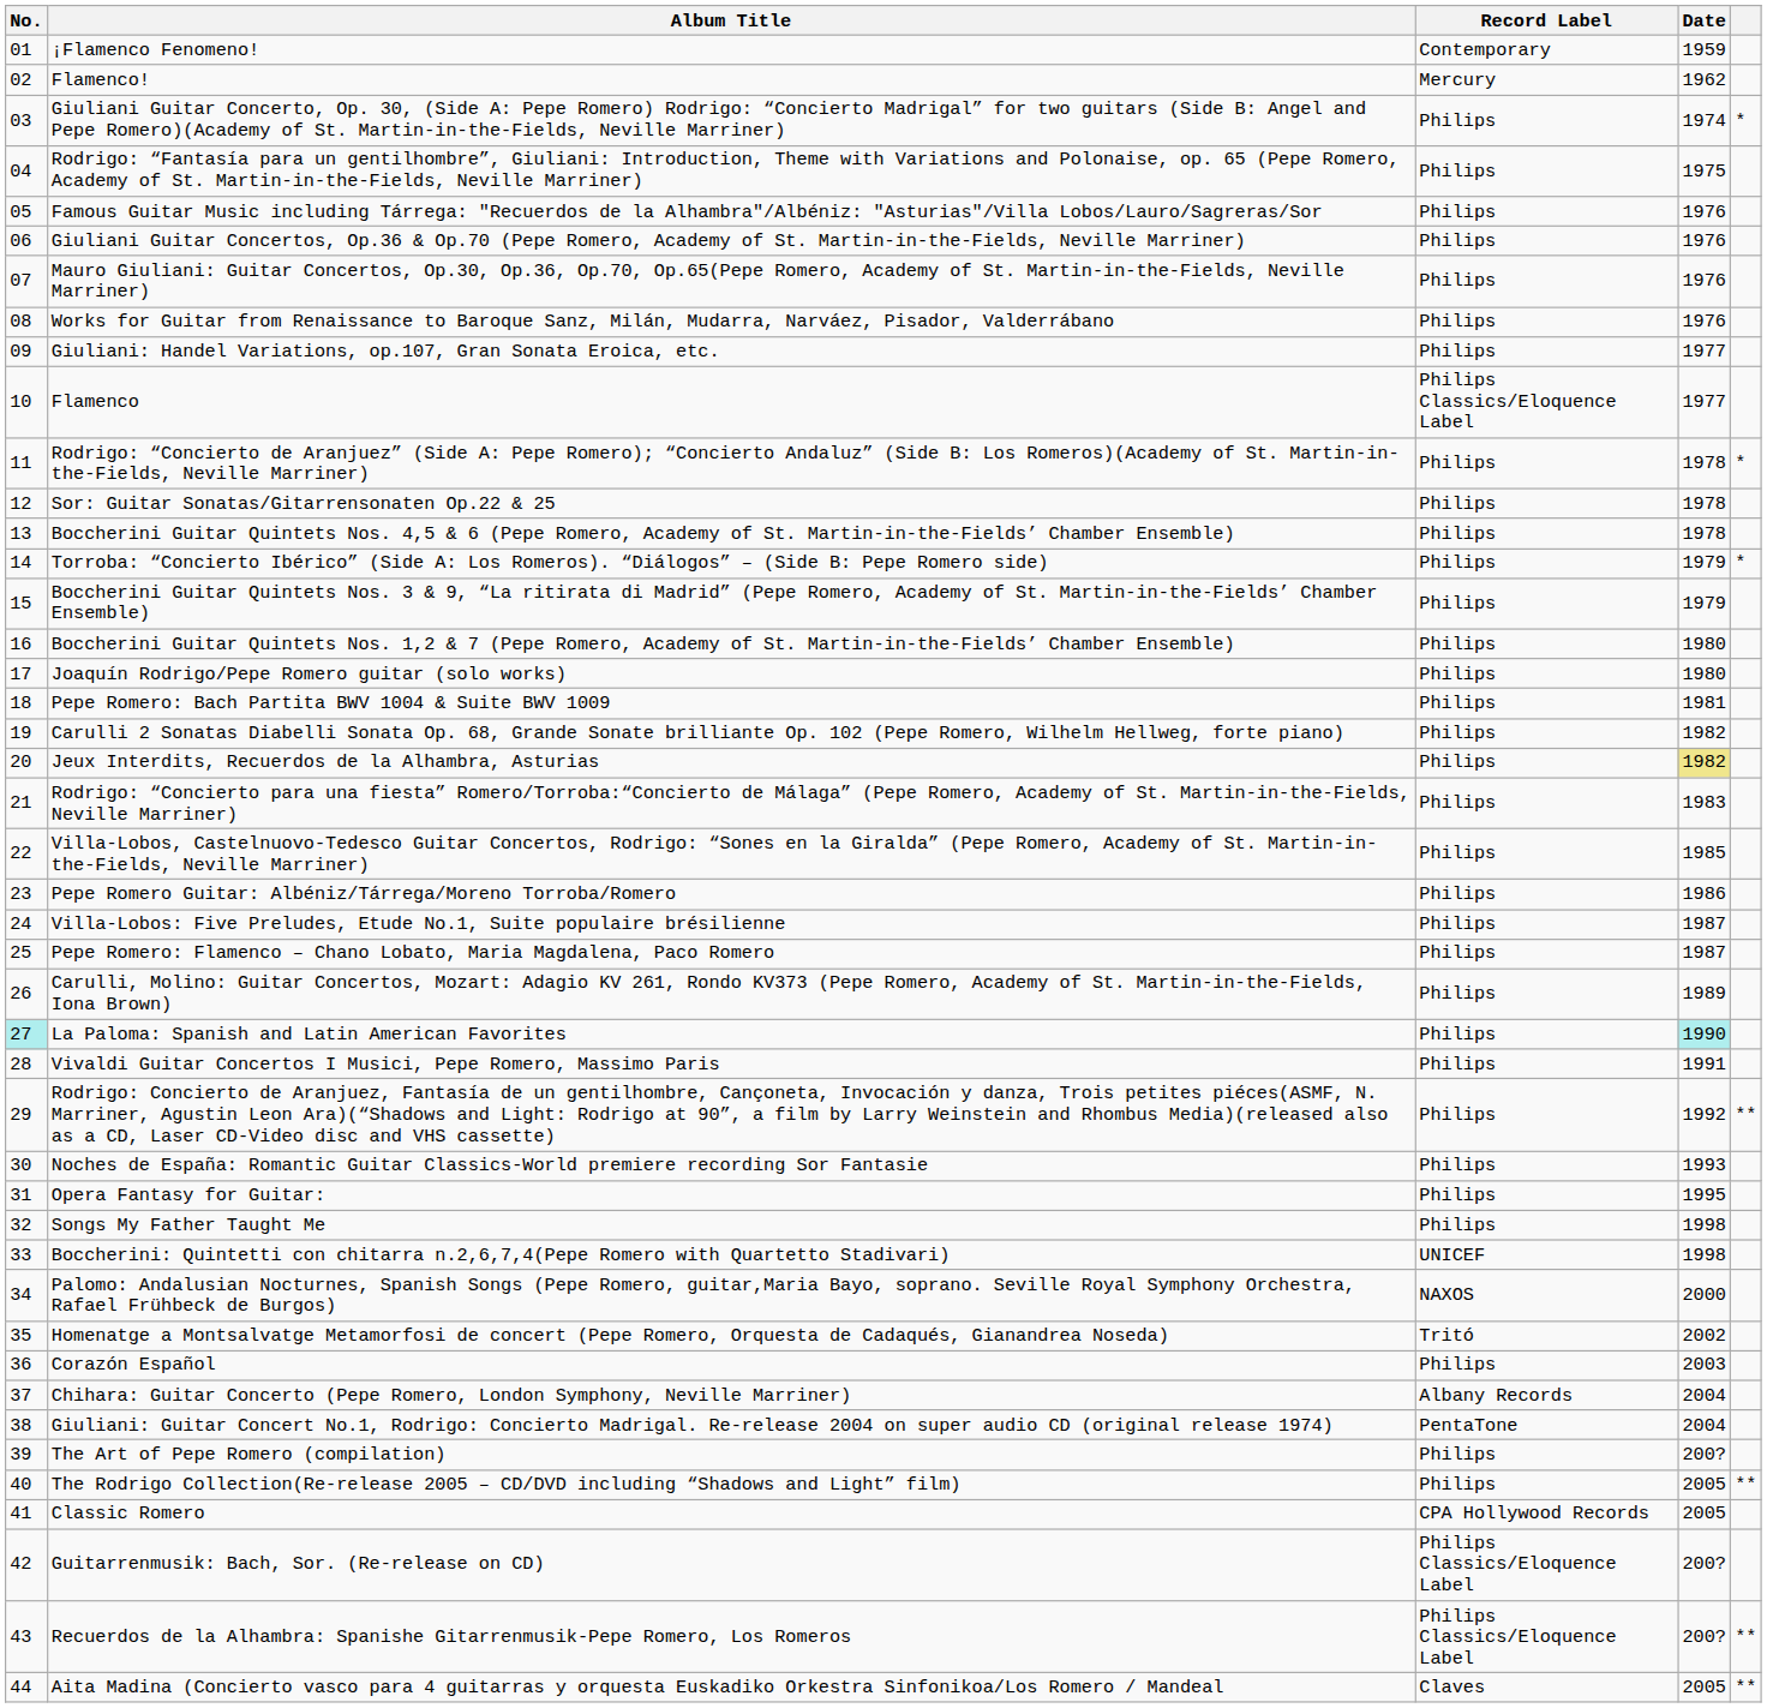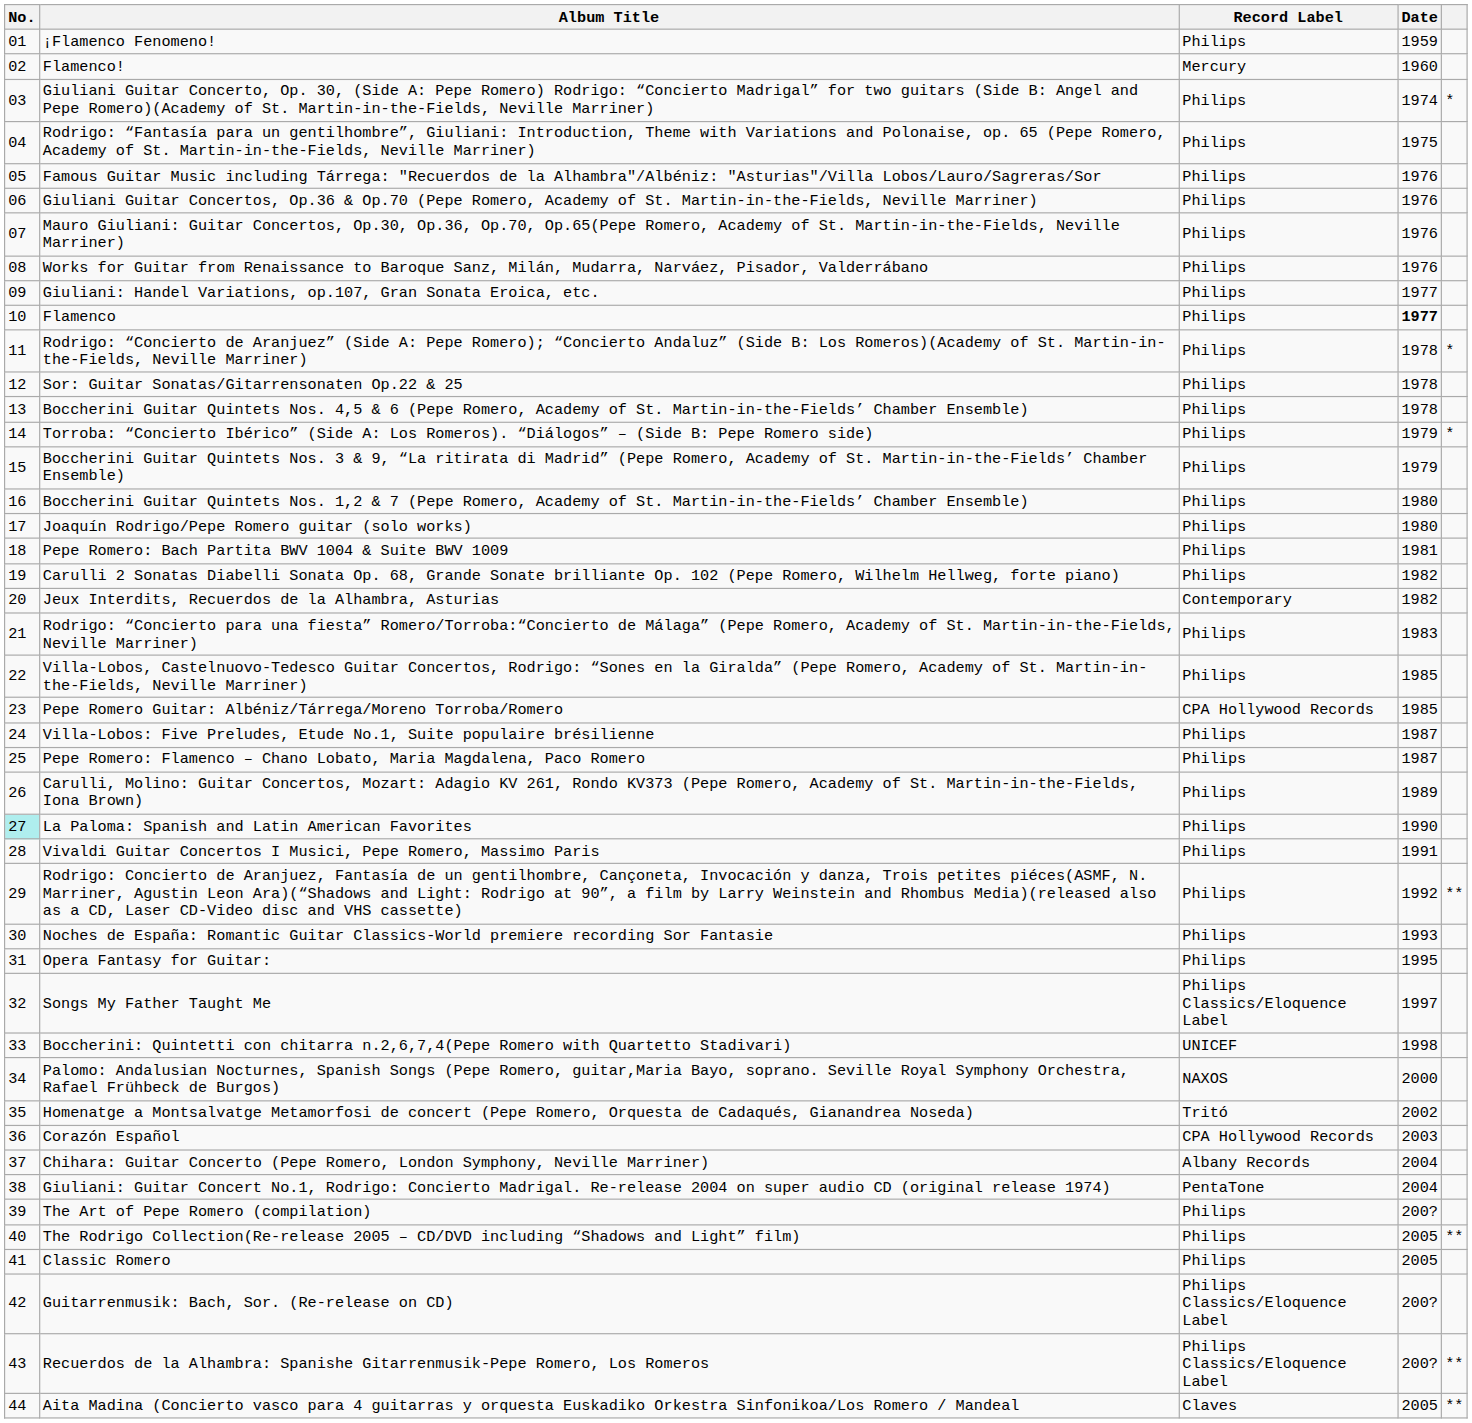¡Flamenco Fenomeno! | Record Label: Contemporary -> Philips
Flamenco! | Date: 1962 -> 1960
Flamenco | Record Label: Philips Classics/Eloquence Label -> Philips
Flamenco | Date: normal -> bold
Jeux Interdits, Recuerdos de la Alhambra, Asturias | Record Label: Philips -> Contemporary
Jeux Interdits, Recuerdos de la Alhambra, Asturias | Date: khaki background -> no background
Pepe Romero Guitar: Albéniz/Tárrega/Moreno Torroba/Romero | Record Label: Philips -> CPA Hollywood Records
Pepe Romero Guitar: Albéniz/Tárrega/Moreno Torroba/Romero | Date: 1986 -> 1985
La Paloma: Spanish and Latin American Favorites | Date: paleturquoise background -> no background
Songs My Father Taught Me | Record Label: Philips -> Philips Classics/Eloquence Label
Songs My Father Taught Me | Date: 1998 -> 1997
Corazón Español | Record Label: Philips -> CPA Hollywood Records
Classic Romero | Record Label: CPA Hollywood Records -> Philips
